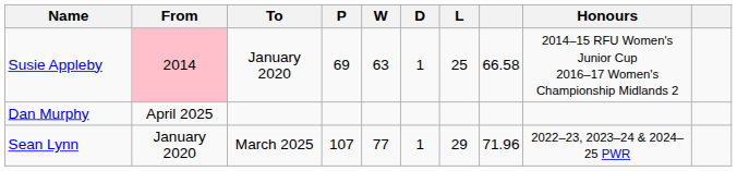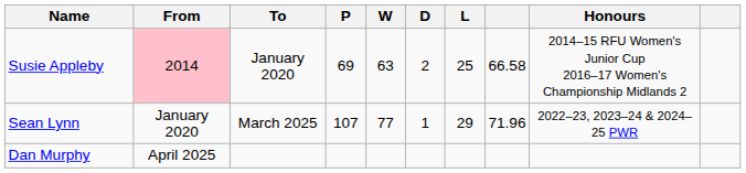Susie Appleby | D: 1 -> 2
rows swapped: Sean Lynn <-> Dan Murphy
